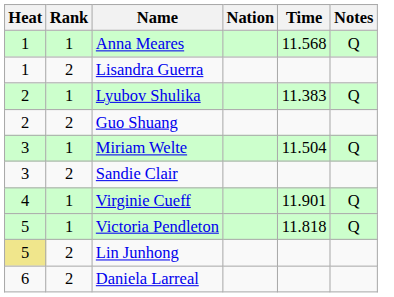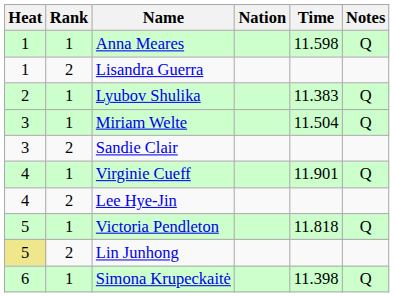Anna Meares | Time: 11.568 -> 11.598
- row: 2 | 2 | Guo Shuang
+ row: 4 | 2 | Lee Hye-Jin
+ row: 6 | 1 | Simona Krupeckaitė | 11.398 | Q
- row: 6 | 2 | Daniela Larreal
